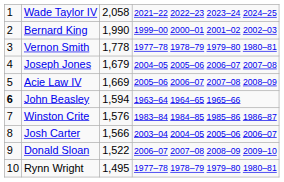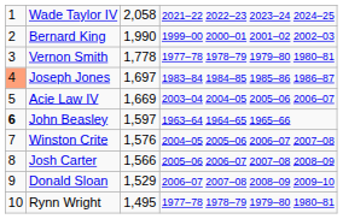Joseph Jones | column 1: no background -> lightsalmon background
Joseph Jones | column 3: 1,679 -> 1,697
Joseph Jones | column 4: 2004–05 2005–06 2006–07 2007–08 -> 1983–84 1984–85 1985–86 1986–87
Acie Law IV | column 4: 2005–06 2006–07 2007–08 2008–09 -> 2003–04 2004–05 2005–06 2006–07
John Beasley | column 3: 1,594 -> 1,597
Winston Crite | column 4: 1983–84 1984–85 1985–86 1986–87 -> 2004–05 2005–06 2006–07 2007–08
Josh Carter | column 4: 2003–04 2004–05 2005–06 2006–07 -> 2005–06 2006–07 2007–08 2008–09
Donald Sloan | column 3: 1,522 -> 1,529
